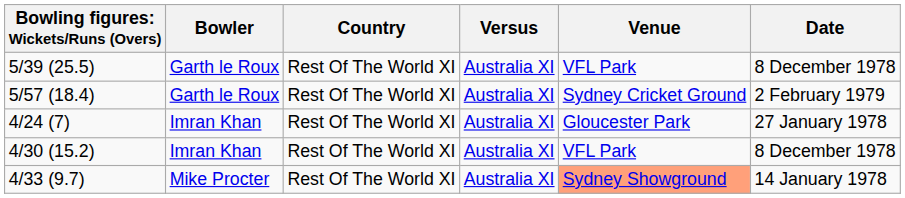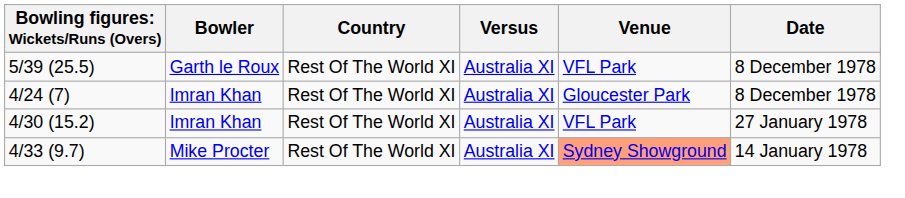- row: 5/57 (18.4) | Garth le Roux | Rest Of The World XI | Australia XI | Sydney Cricket Ground | 2 February 1979
4/24 (7) | Date: 27 January 1978 -> 8 December 1978
4/30 (15.2) | Date: 8 December 1978 -> 27 January 1978
